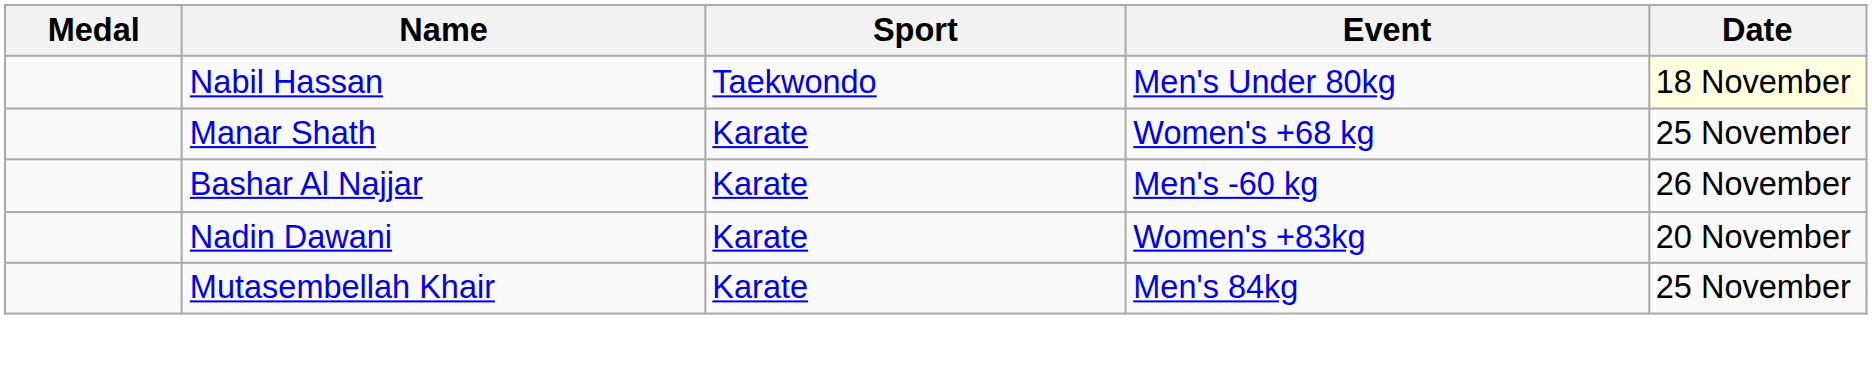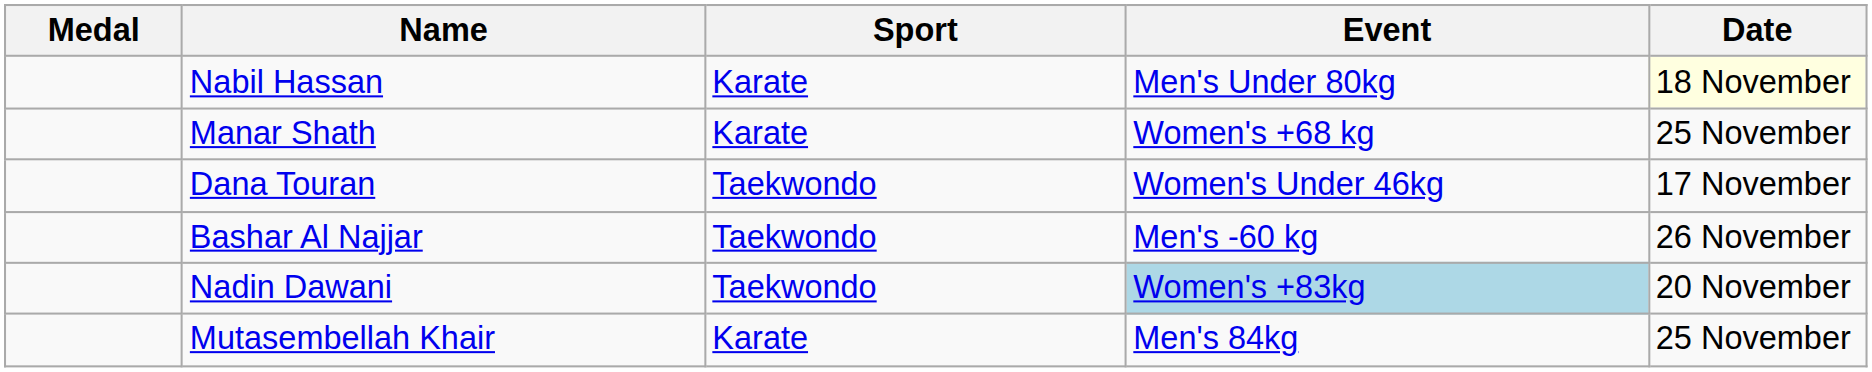Nabil Hassan | Sport: Taekwondo -> Karate
+ row: Dana Touran | Taekwondo | Women's Under 46kg | 17 November
Bashar Al Najjar | Sport: Karate -> Taekwondo
Nadin Dawani | Sport: Karate -> Taekwondo
Nadin Dawani | Event: no background -> lightblue background
